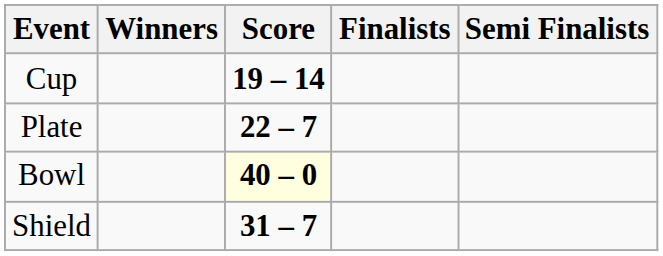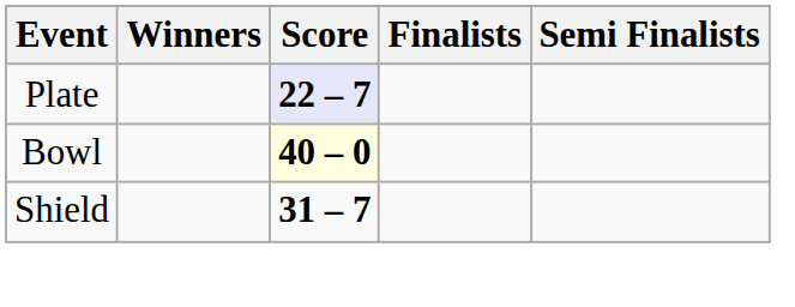- row: Cup | 19 – 14
Plate | Score: no background -> lavender background
